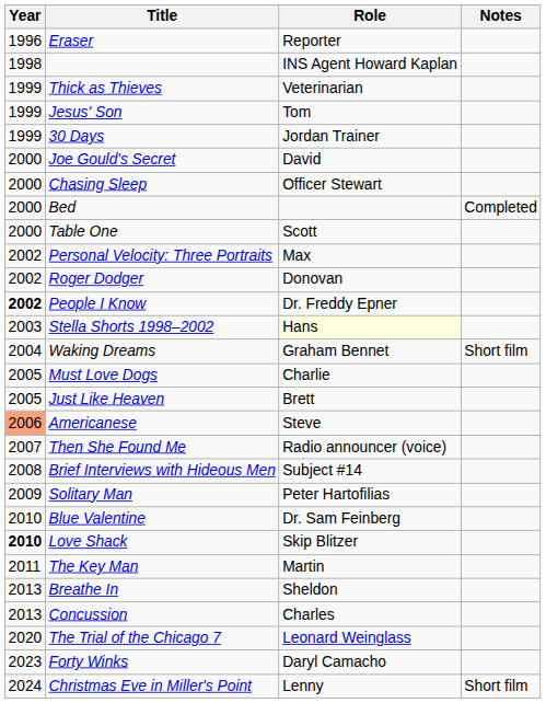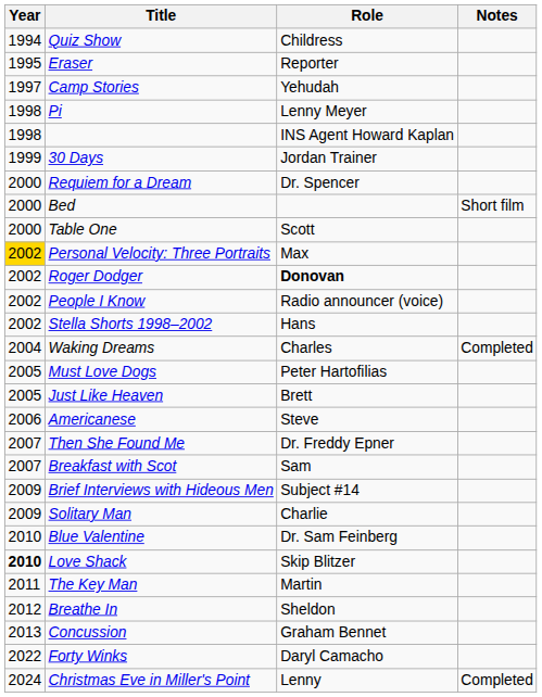+ row: 1994 | Quiz Show | Childress
Eraser | Year: 1996 -> 1995
+ row: 1997 | Camp Stories | Yehudah
+ row: 1998 | Pi | Lenny Meyer
- row: 1999 | Thick as Thieves | Veterinarian
- row: 1999 | Jesus' Son | Tom
- row: 2000 | Joe Gould's Secret | David
+ row: 2000 | Requiem for a Dream | Dr. Spencer
- row: 2000 | Chasing Sleep | Officer Stewart
Bed | Notes: Completed -> Short film
Personal Velocity: Three Portraits | Year: no background -> gold background
Roger Dodger | Role: normal -> bold
People I Know | Year: bold -> normal
People I Know | Role: Dr. Freddy Epner -> Radio announcer (voice)
Stella Shorts 1998–2002 | Year: 2003 -> 2002
Stella Shorts 1998–2002 | Role: lightyellow background -> no background
Waking Dreams | Role: Graham Bennet -> Charles
Waking Dreams | Notes: Short film -> Completed
Must Love Dogs | Role: Charlie -> Peter Hartofilias
Americanese | Year: lightsalmon background -> no background
Then She Found Me | Role: Radio announcer (voice) -> Dr. Freddy Epner
+ row: 2007 | Breakfast with Scot | Sam
Brief Interviews with Hideous Men | Year: 2008 -> 2009
Solitary Man | Role: Peter Hartofilias -> Charlie
Breathe In | Year: 2013 -> 2012
Concussion | Role: Charles -> Graham Bennet
- row: 2020 | The Trial of the Chicago 7 | Leonard Weinglass
Forty Winks | Year: 2023 -> 2022
Christmas Eve in Miller's Point | Notes: Short film -> Completed
